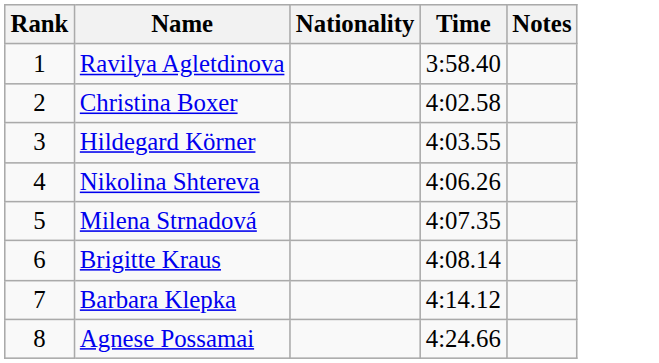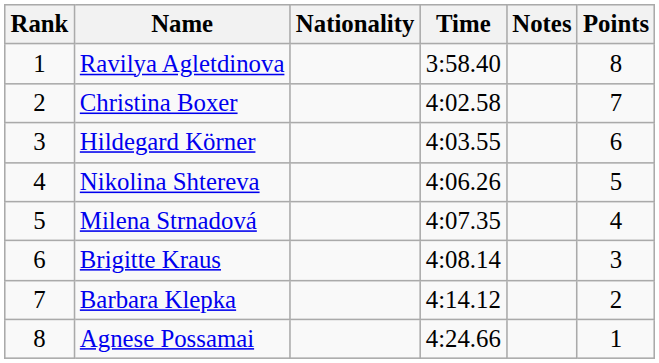+ column: Points | 8 | 7 | 6 | 5 | 4 | 3 | 2 | 1
